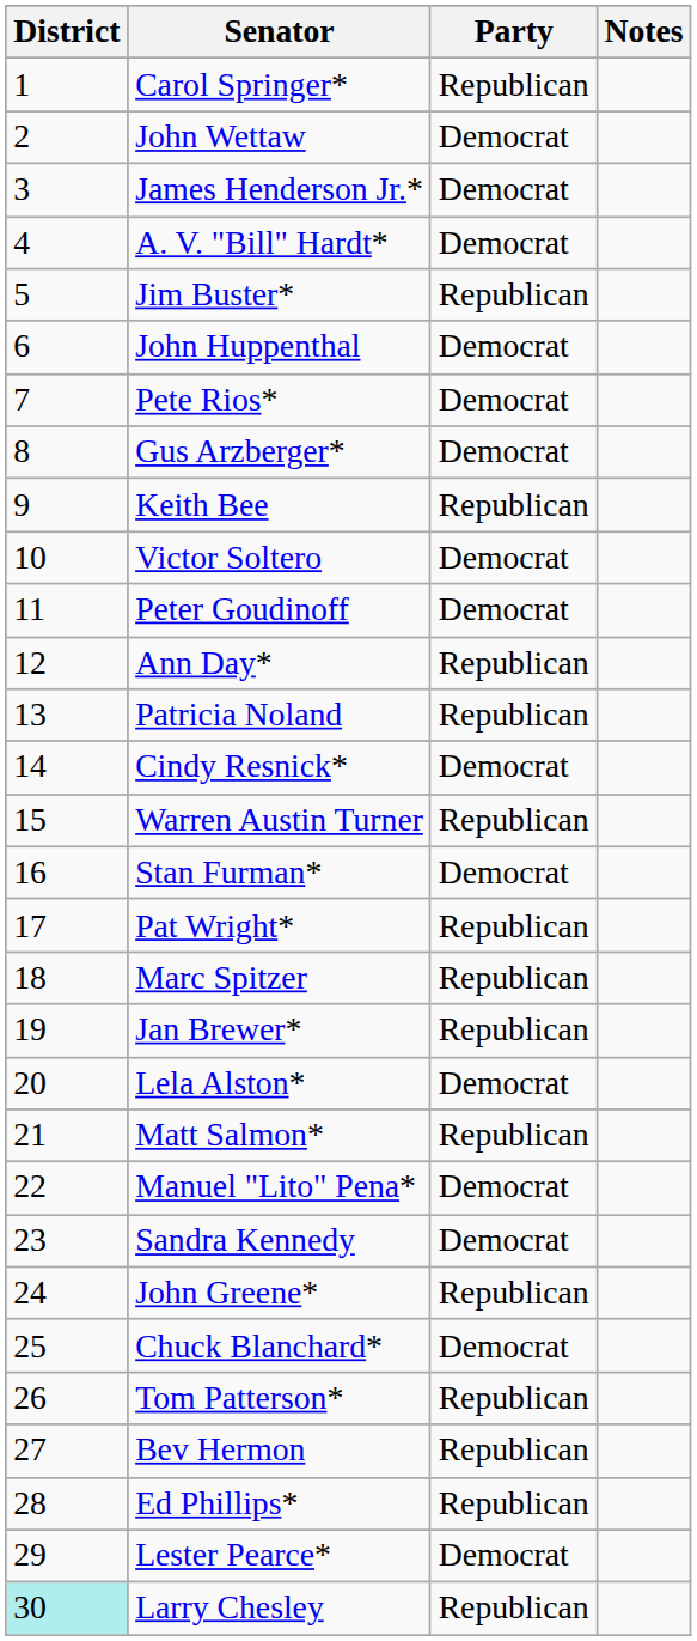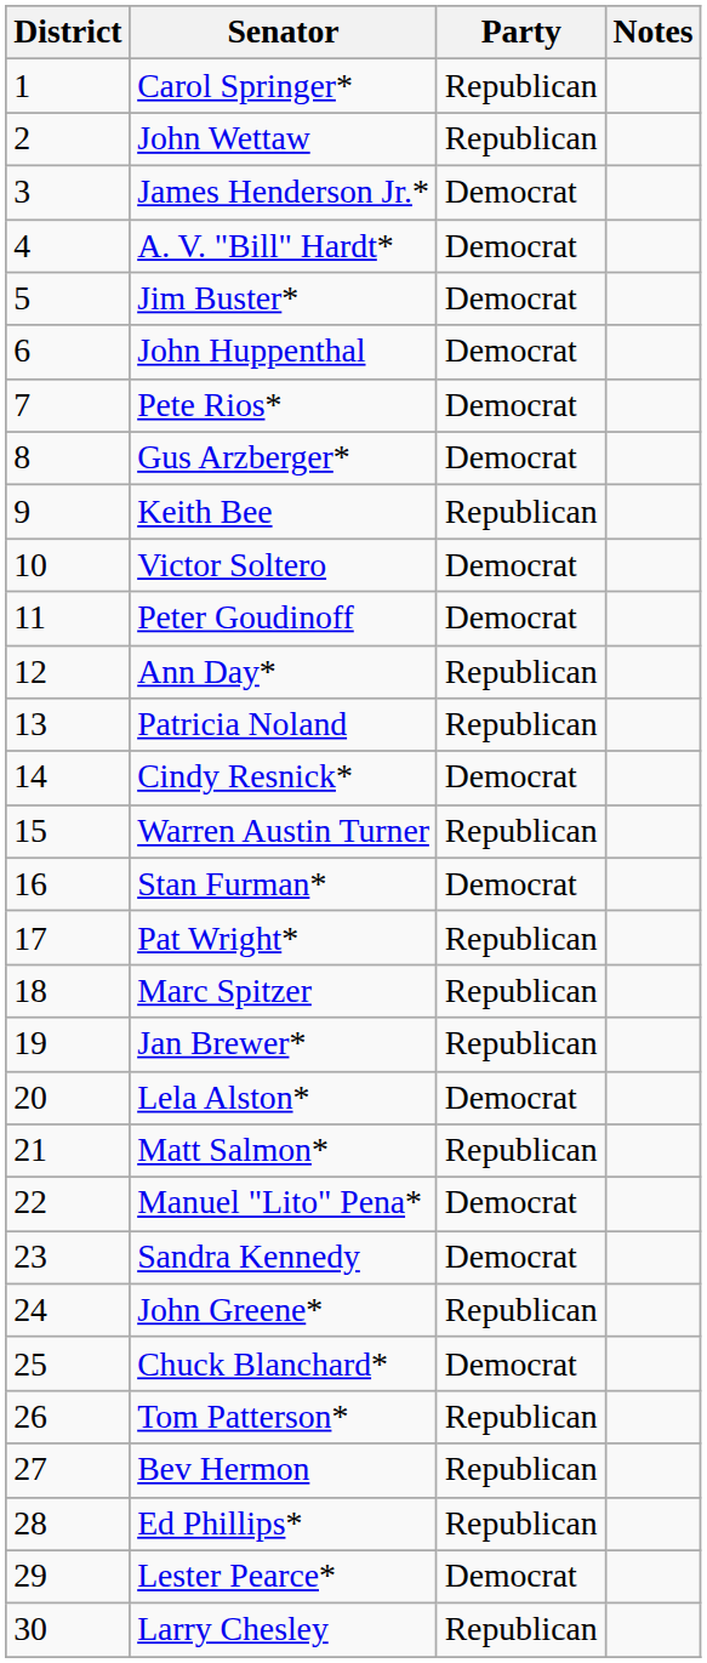John Wettaw | Party: Democrat -> Republican
Jim Buster* | Party: Republican -> Democrat
Larry Chesley | District: paleturquoise background -> no background
